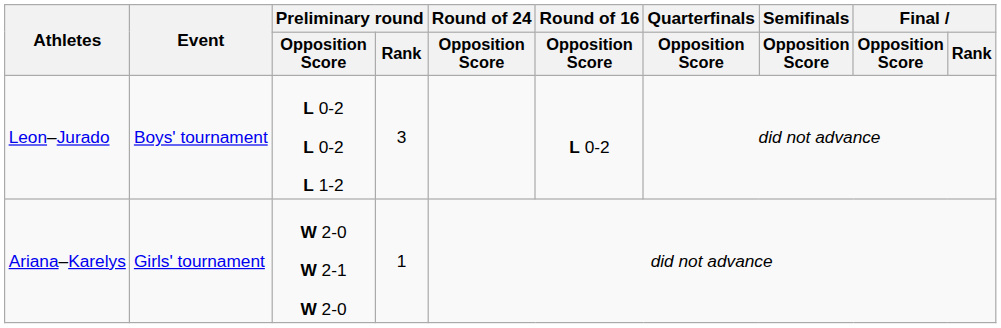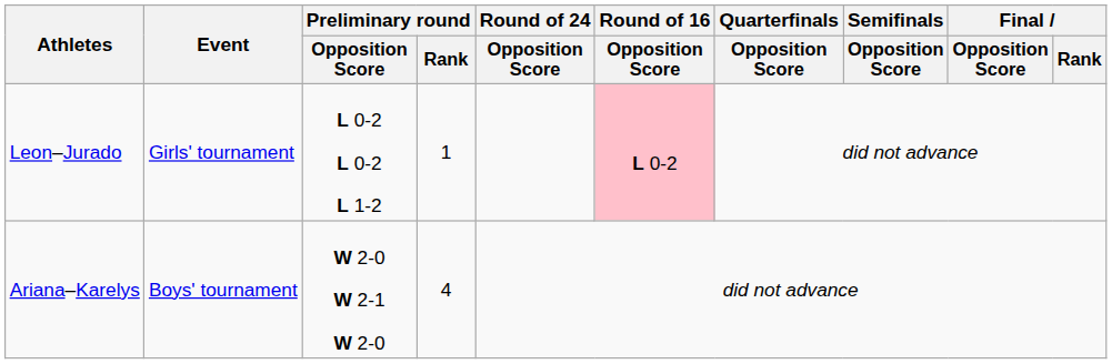Leon–Jurado | Event: Boys' tournament -> Girls' tournament
Leon–Jurado | Preliminary round / Rank: 3 -> 1
Leon–Jurado | Round of 16 / Opposition Score: no background -> pink background
Ariana–Karelys | Event: Girls' tournament -> Boys' tournament
Ariana–Karelys | Preliminary round / Rank: 1 -> 4
